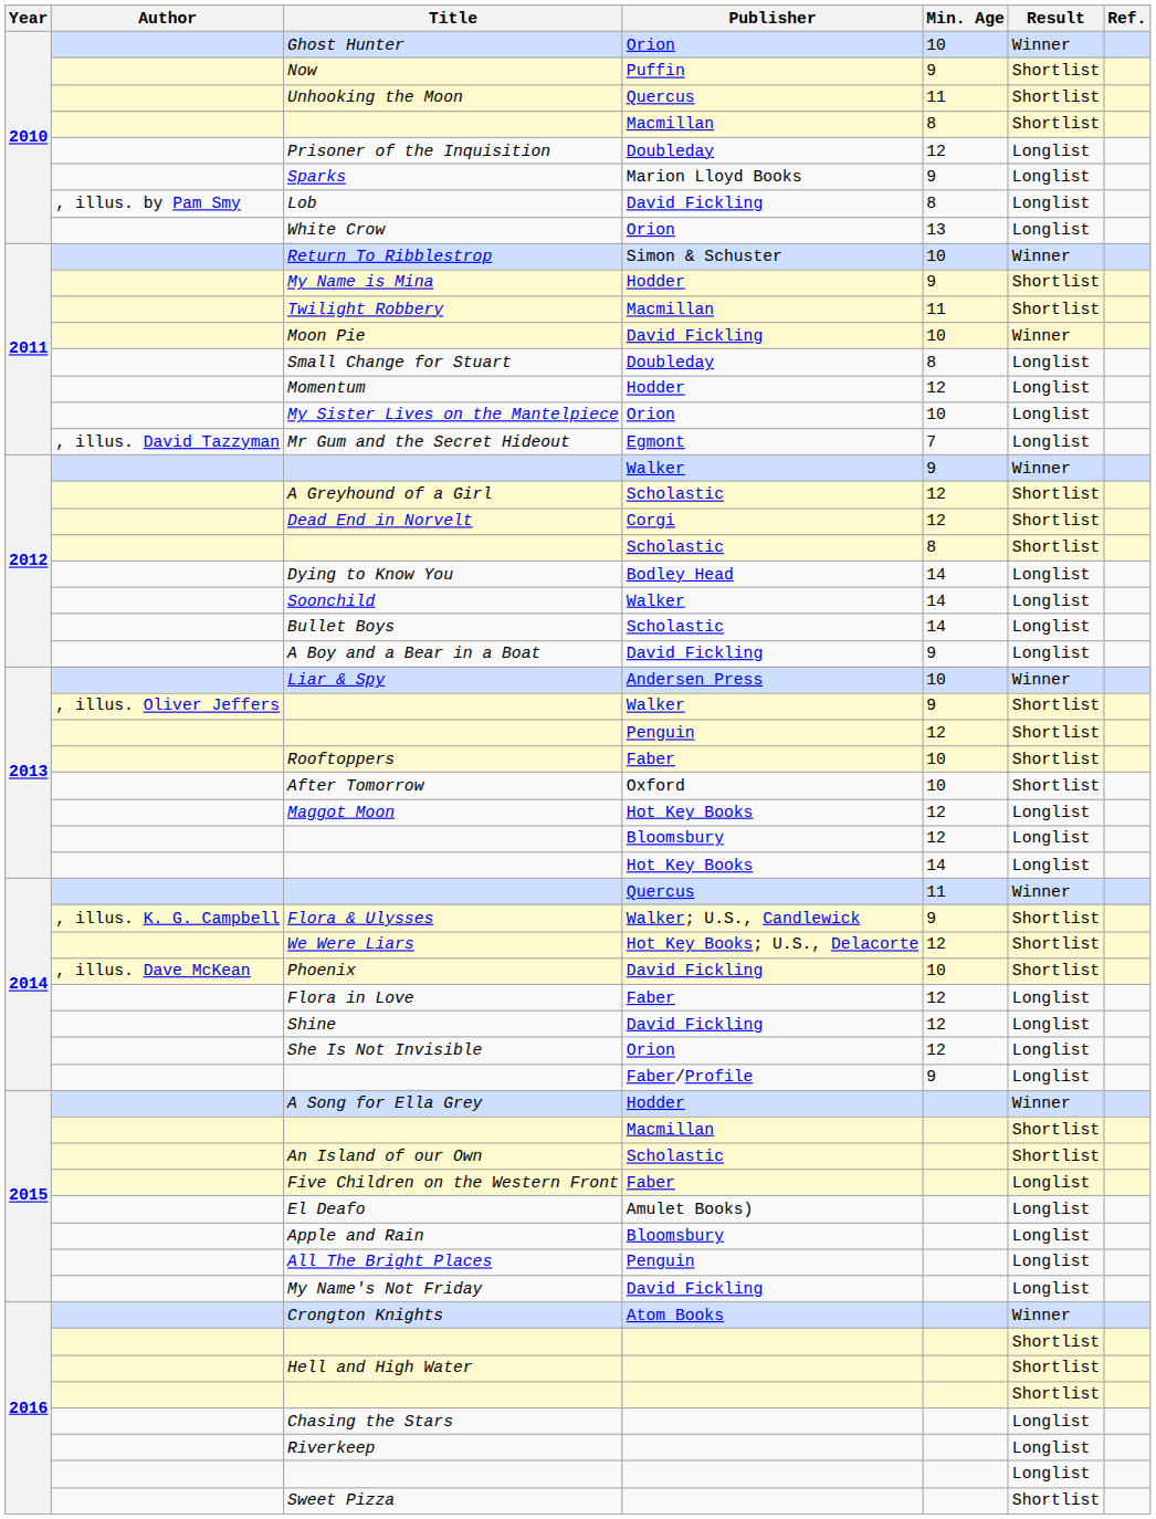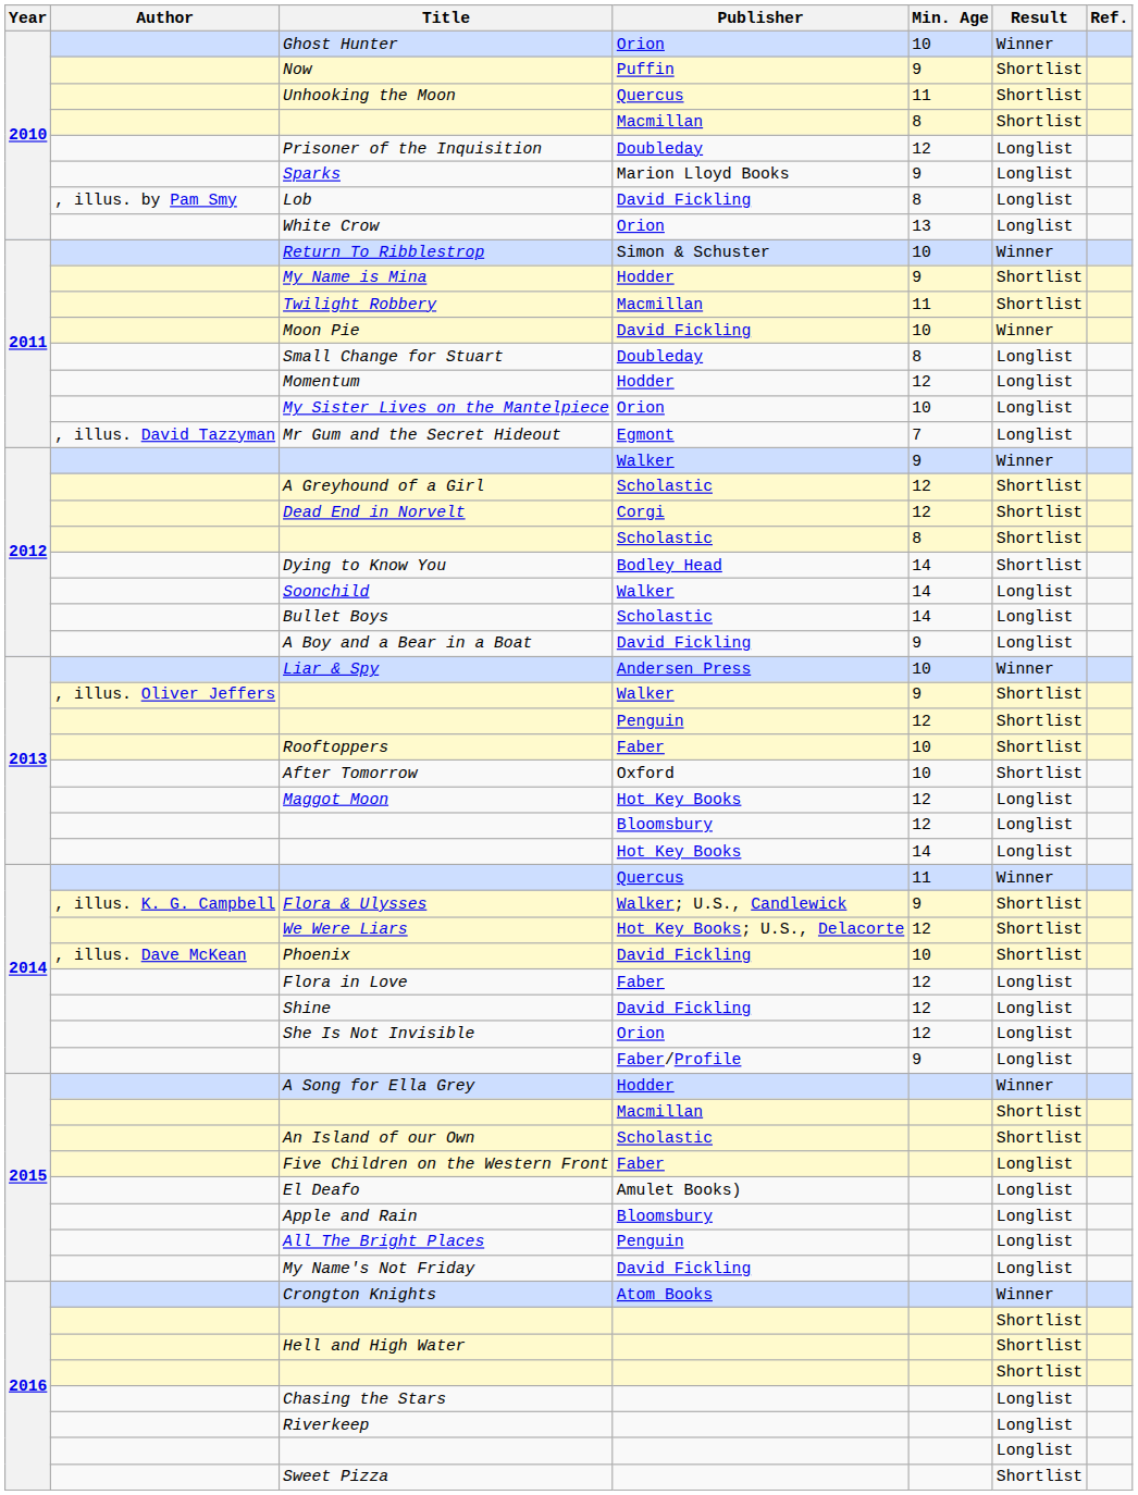Dying to Know You | Result: Longlist -> Shortlist
